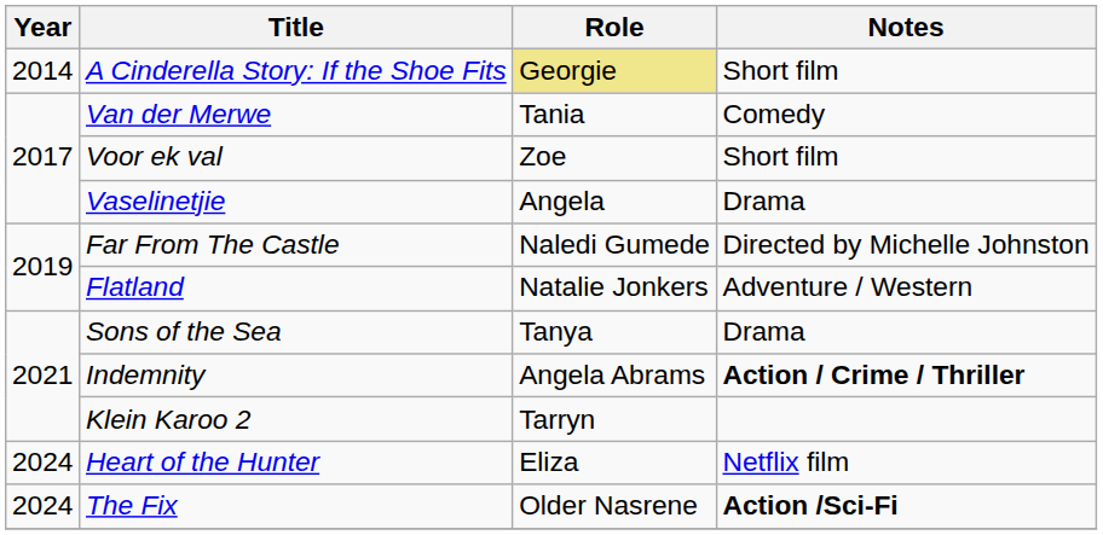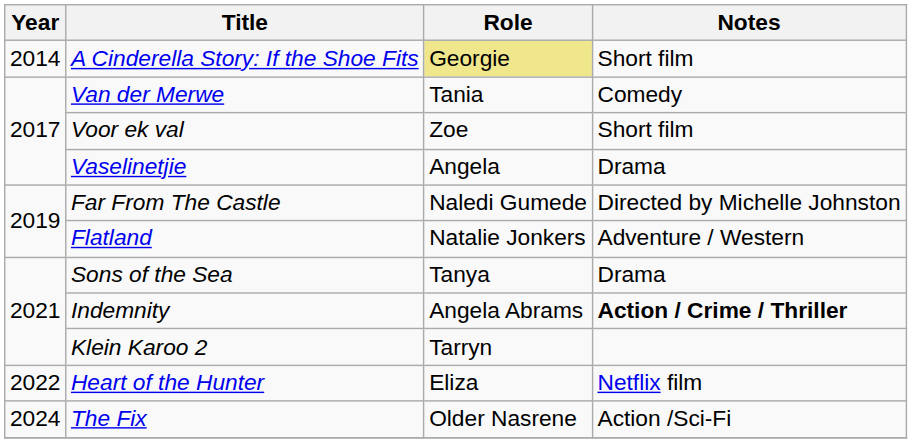Heart of the Hunter | Year: 2024 -> 2022
The Fix | Notes: bold -> normal
